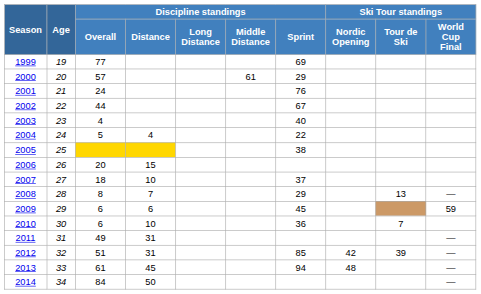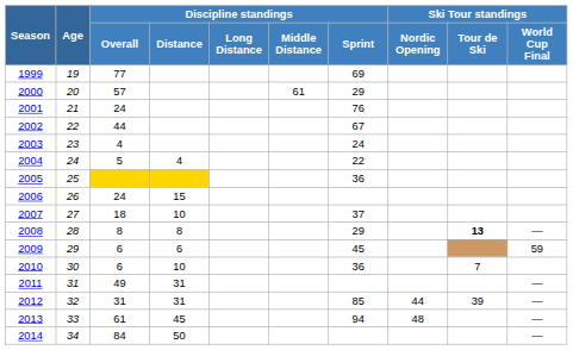2003 | Discipline standings / Sprint: 40 -> 24
2005 | Discipline standings / Sprint: 38 -> 36
2006 | Discipline standings / Overall: 20 -> 24
2008 | Discipline standings / Distance: 7 -> 8
2008 | Ski Tour standings / Tour de Ski: normal -> bold
2012 | Discipline standings / Overall: 51 -> 31
2012 | Ski Tour standings / Nordic Opening: 42 -> 44
